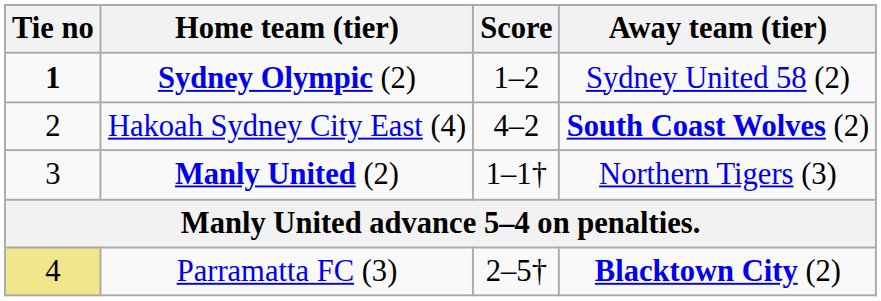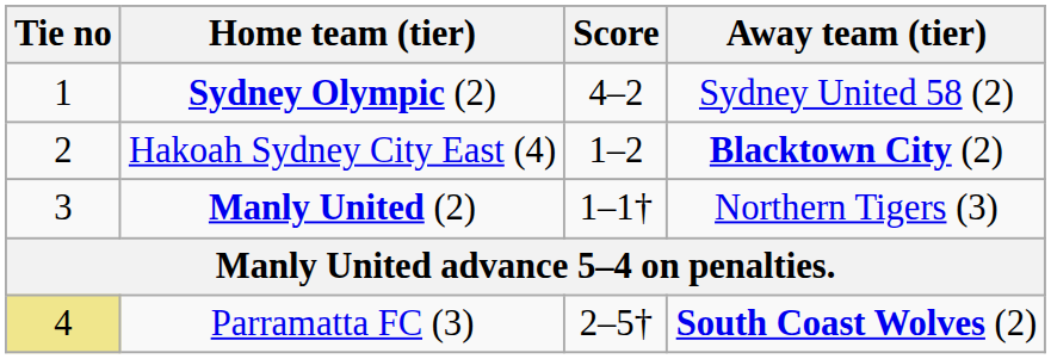Sydney Olympic (2) | Tie no: bold -> normal
Sydney Olympic (2) | Score: 1–2 -> 4–2
Hakoah Sydney City East (4) | Score: 4–2 -> 1–2
Hakoah Sydney City East (4) | Away team (tier): South Coast Wolves (2) -> Blacktown City (2)
Parramatta FC (3) | Away team (tier): Blacktown City (2) -> South Coast Wolves (2)
